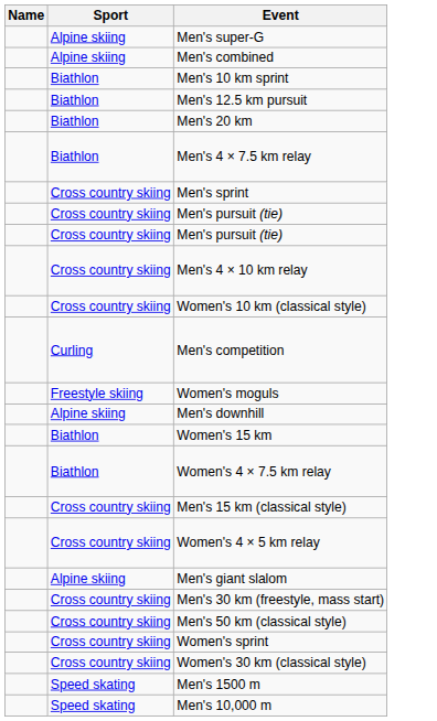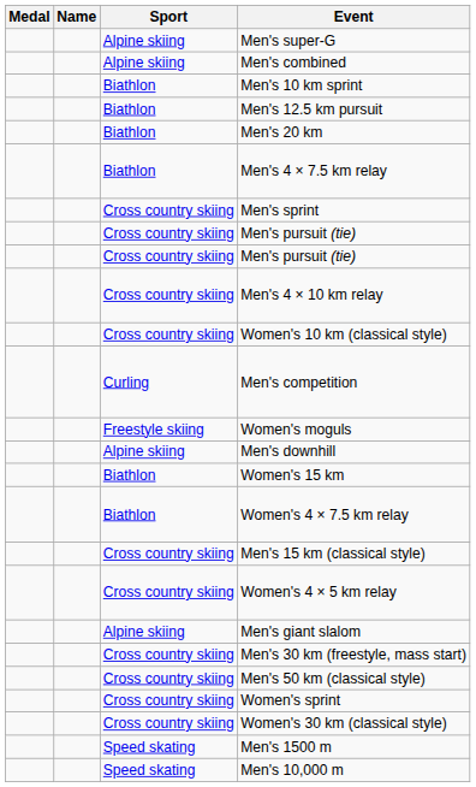+ column: Medal
